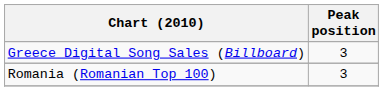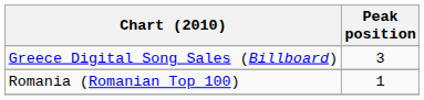Romania (Romanian Top 100) | Peak position: 3 -> 1
